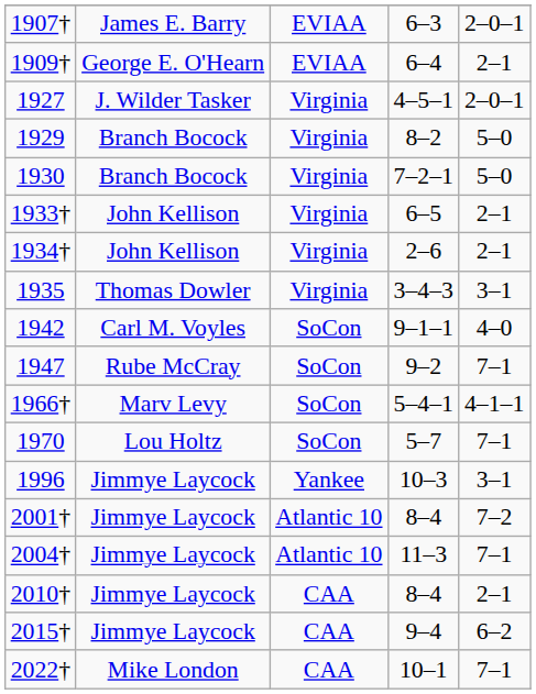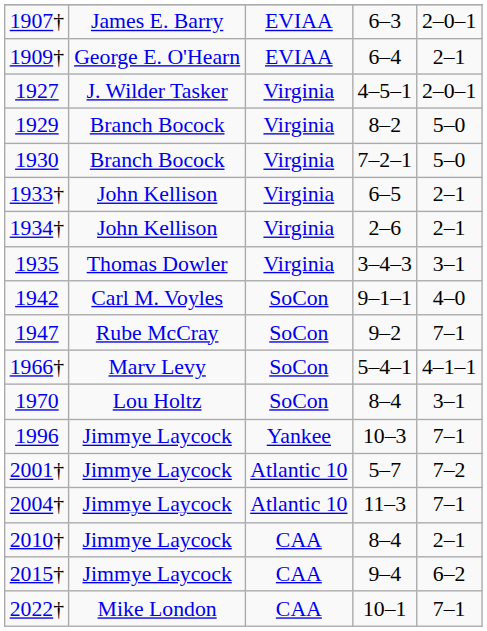1970 | column 4: 5–7 -> 8–4
1970 | column 5: 7–1 -> 3–1
1996 | column 5: 3–1 -> 7–1
2001† | column 4: 8–4 -> 5–7
